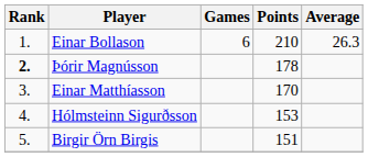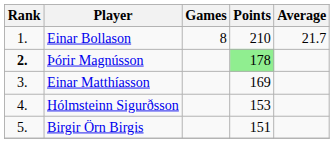Einar Bollason | Games: 6 -> 8
Einar Bollason | Average: 26.3 -> 21.7
Þórir Magnússon | Points: no background -> lightgreen background
Einar Matthíasson | Points: 170 -> 169
